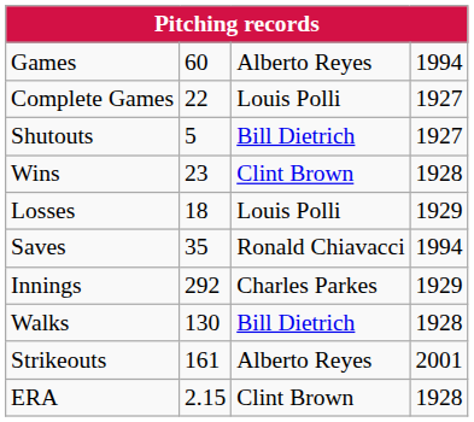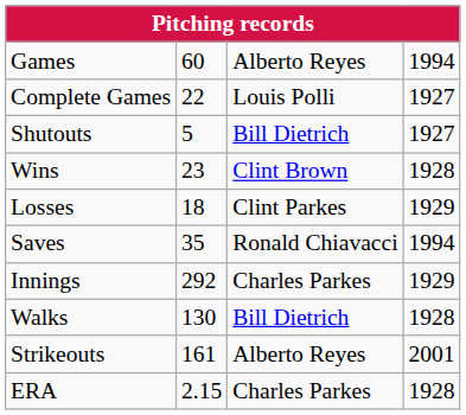Losses | column 3: Louis Polli -> Clint Parkes
ERA | column 3: Clint Brown -> Charles Parkes
